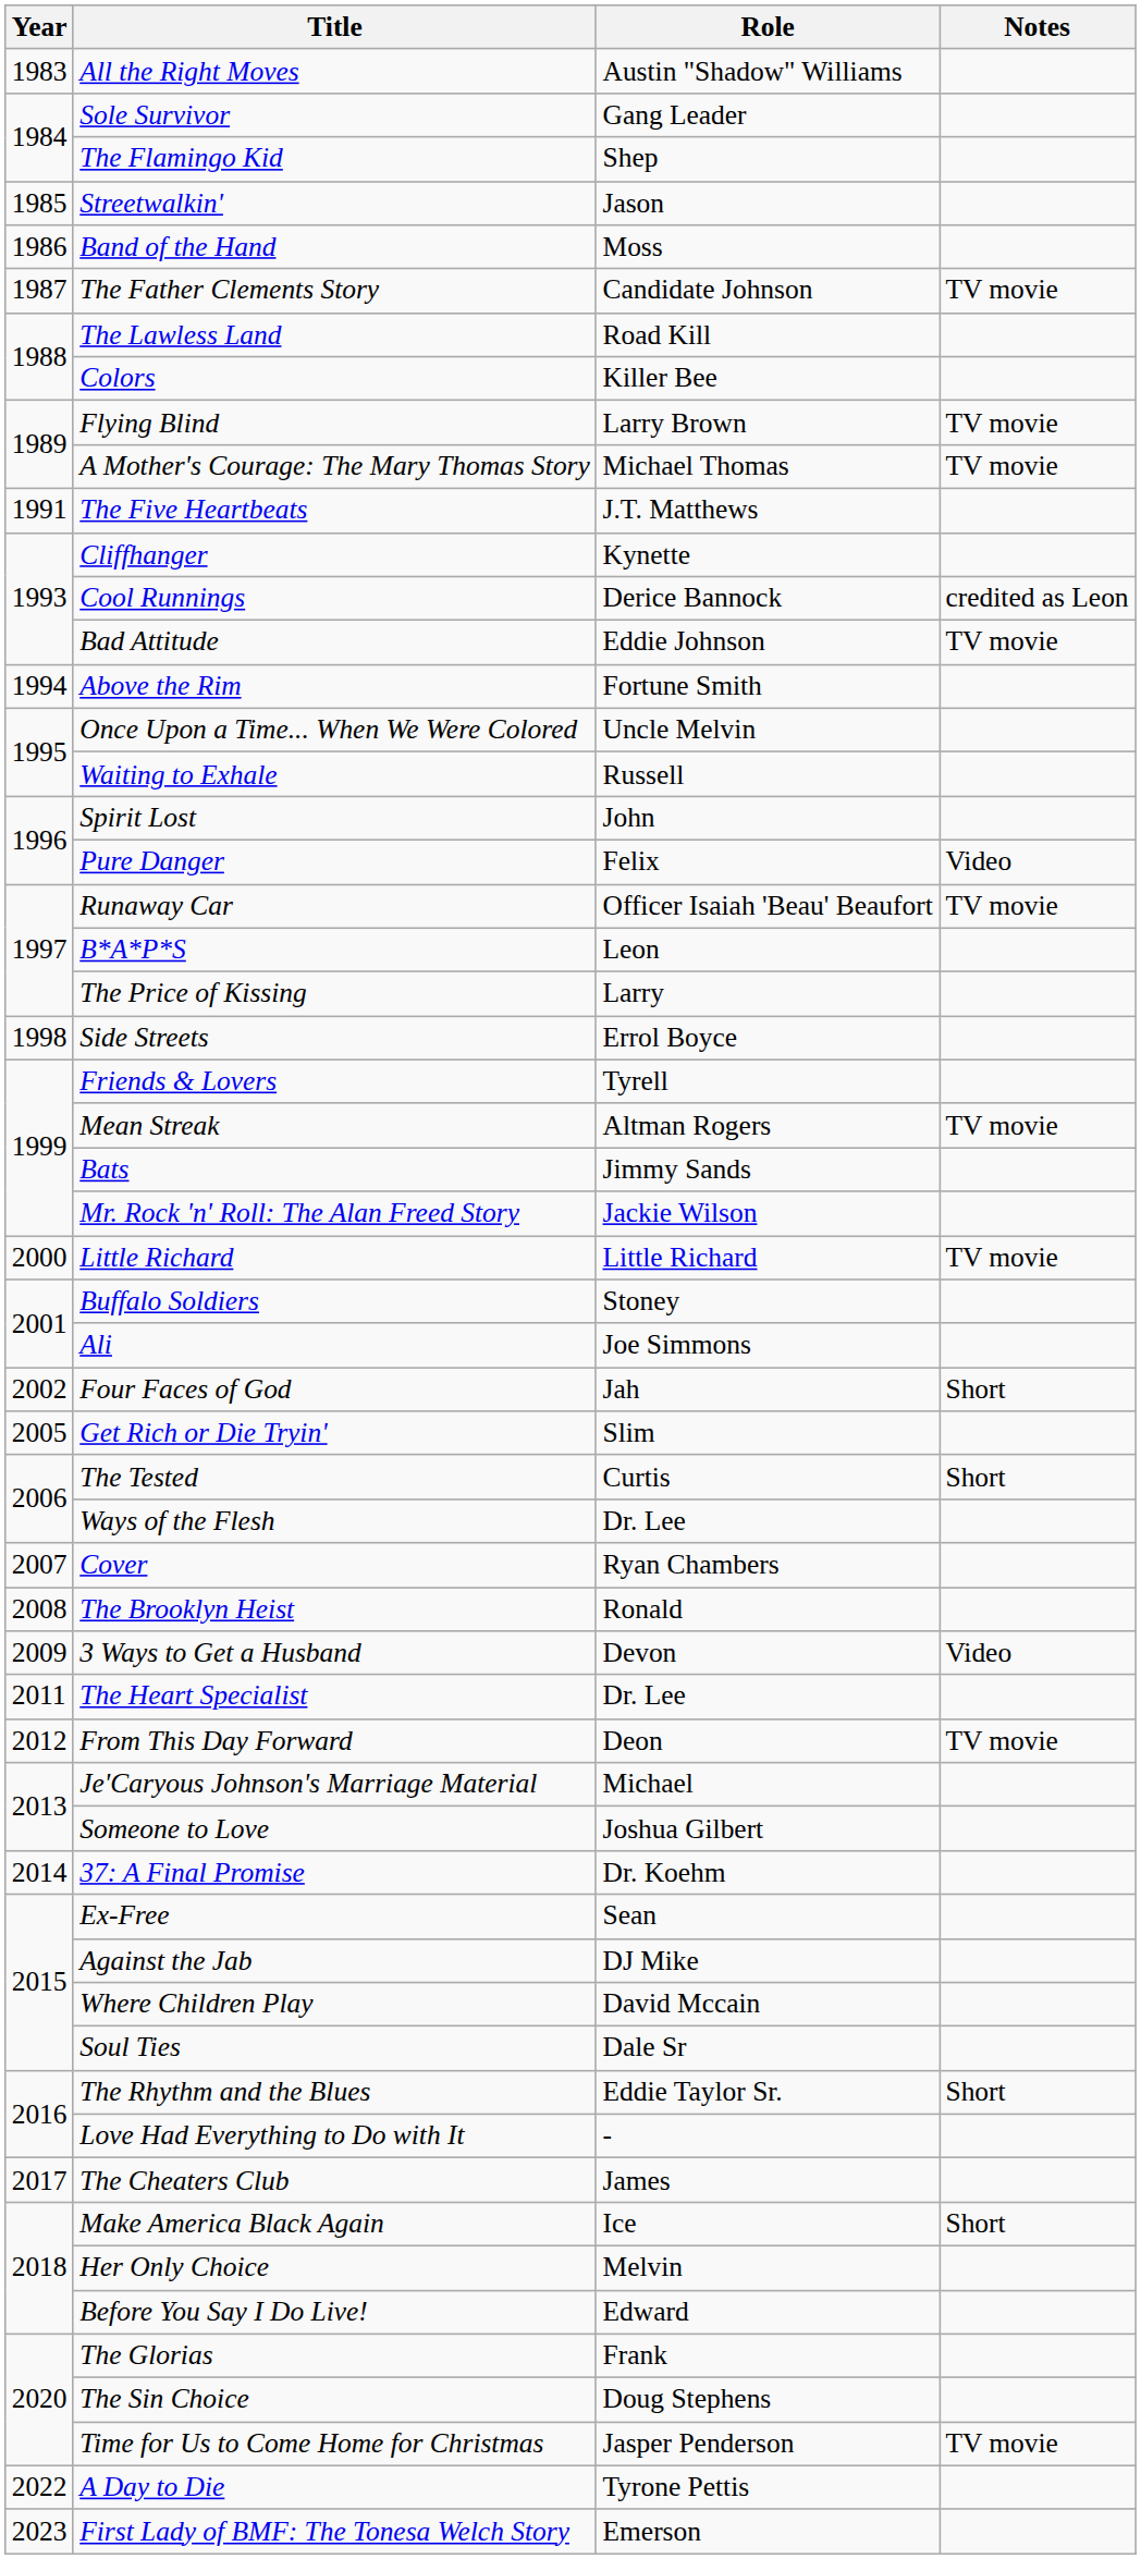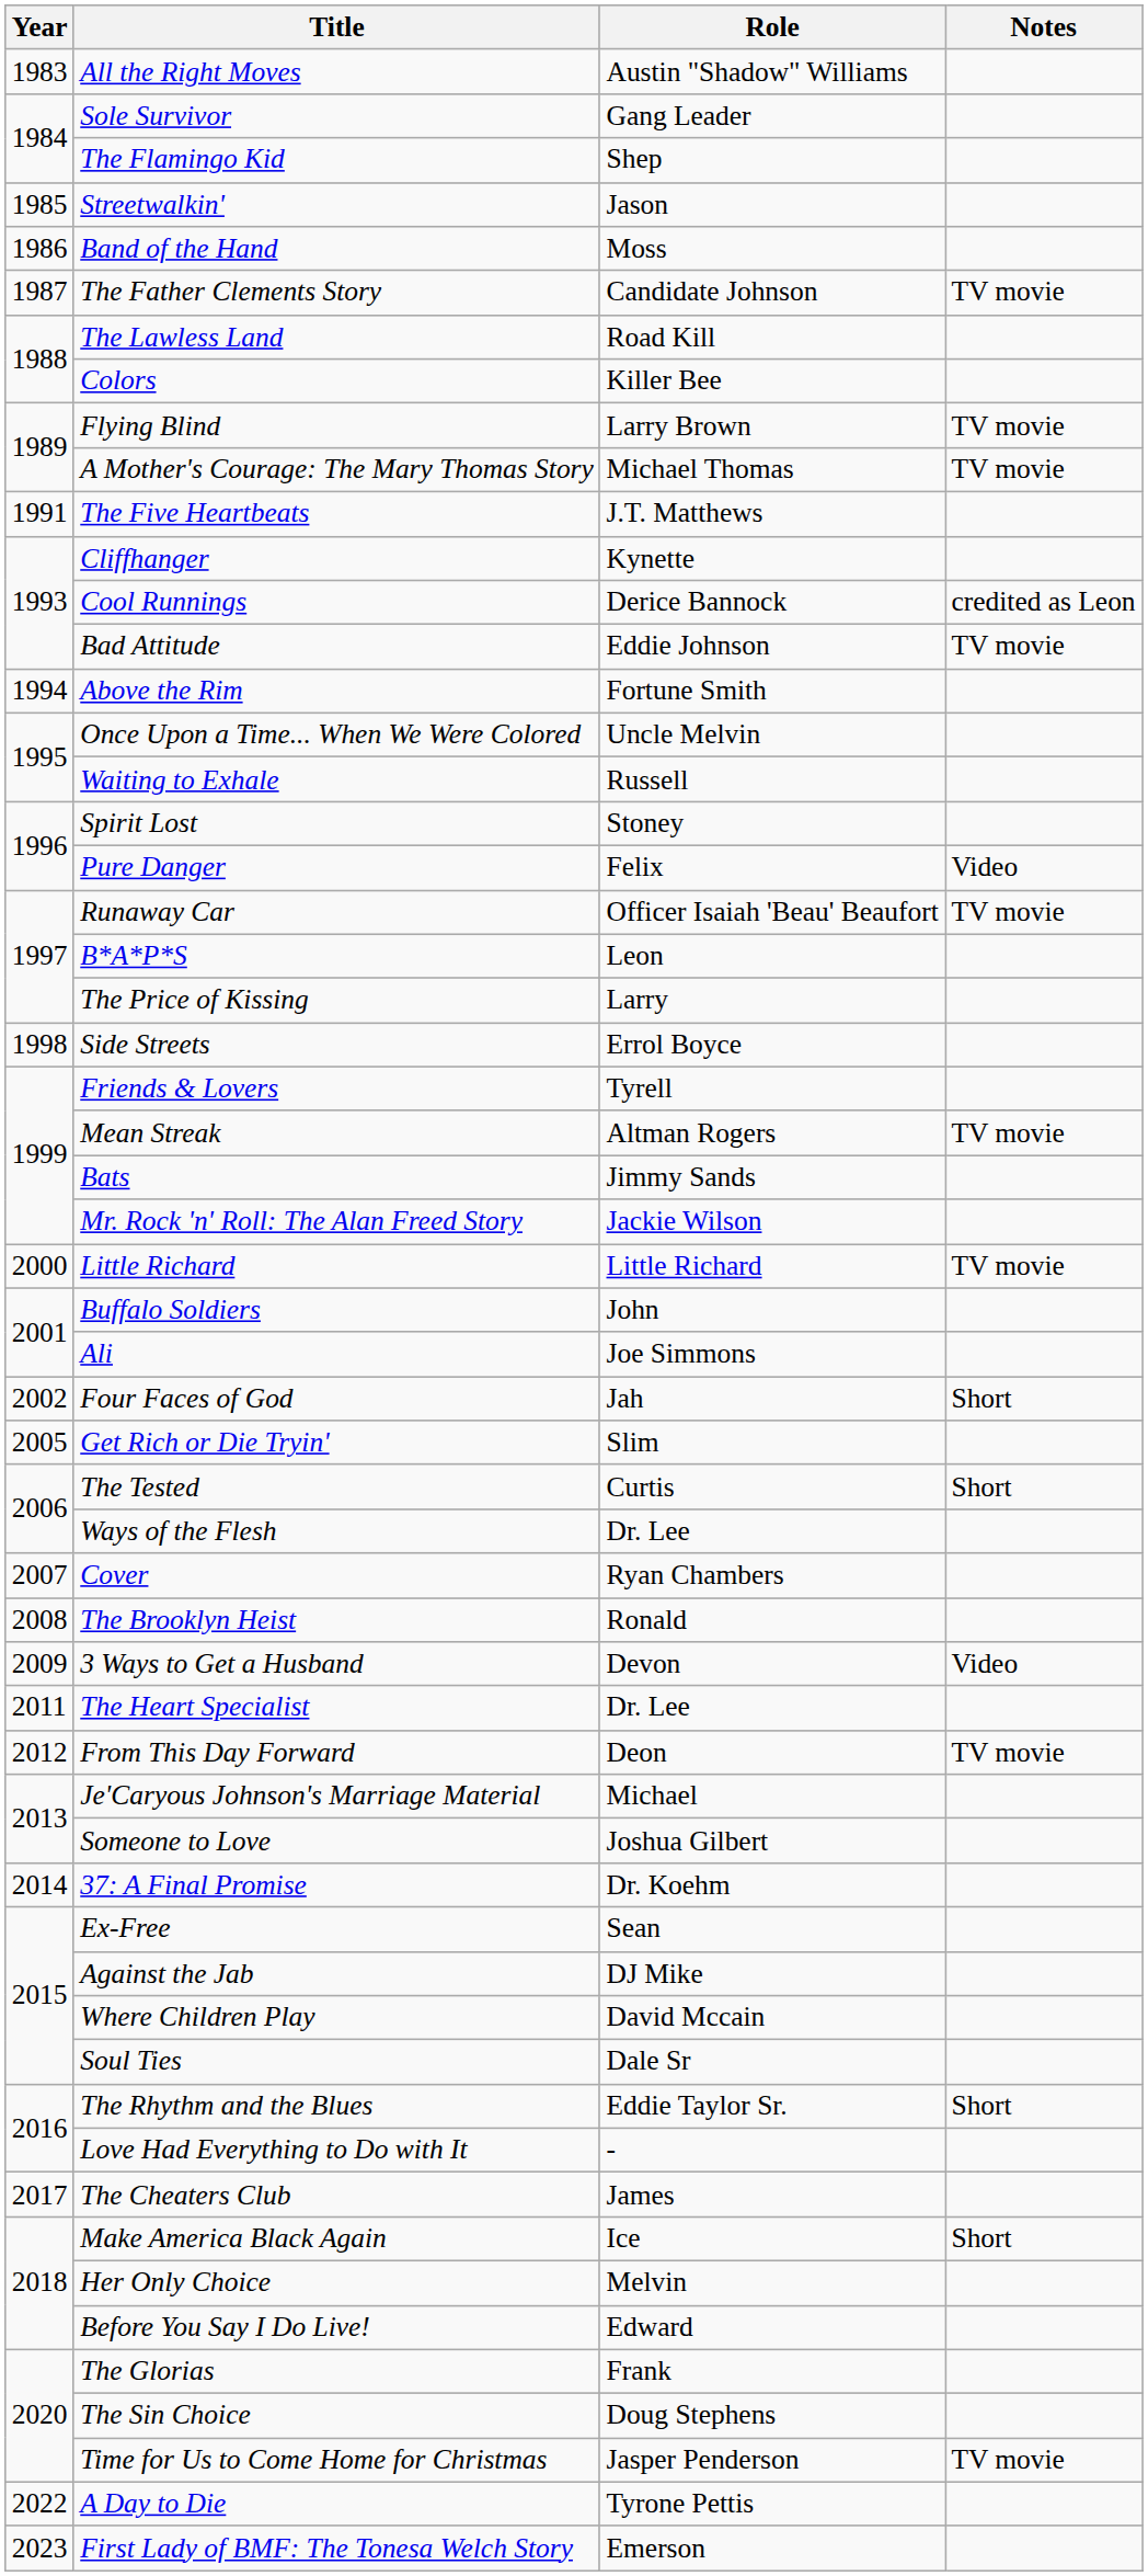Spirit Lost | Role: John -> Stoney
Buffalo Soldiers | Role: Stoney -> John
